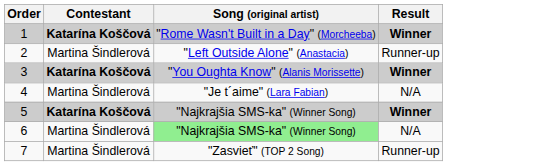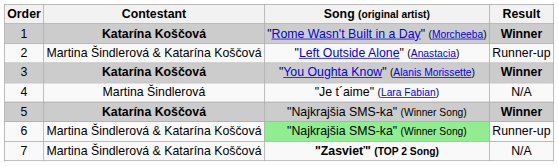2 | Contestant: Martina Šindlerová -> Martina Šindlerová & Katarína Koščová
6 | Contestant: Martina Šindlerová -> Martina Šindlerová & Katarína Koščová
6 | Result: N/A -> Runner-up
7 | Contestant: Martina Šindlerová -> Martina Šindlerová & Katarína Koščová
7 | Song (original artist): normal -> bold
7 | Result: Runner-up -> N/A
